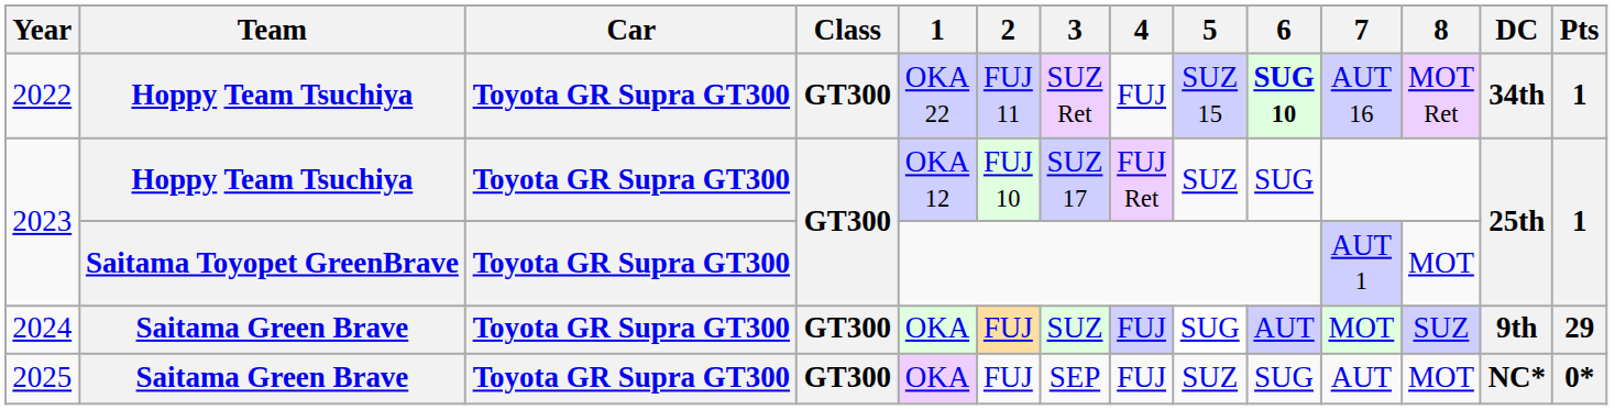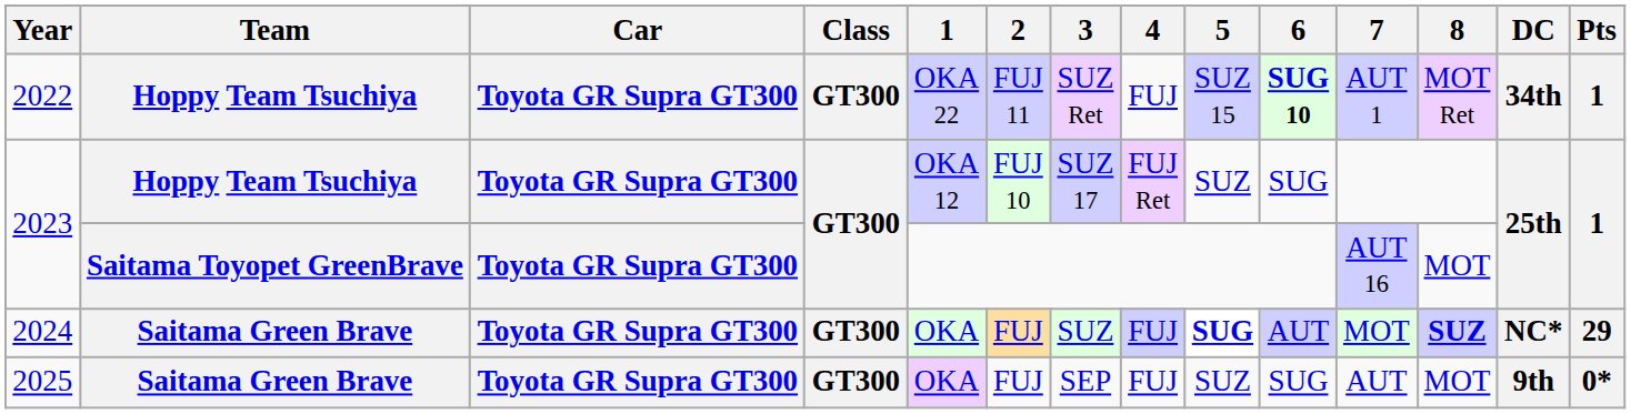2022 | 7: AUT 16 -> AUT 1
2023 / Saitama Toyopet GreenBrave | 7: AUT 1 -> AUT 16
2024 | 5: normal -> bold
2024 | 8: normal -> bold
2024 | DC: 9th -> NC*
2025 | DC: NC* -> 9th
